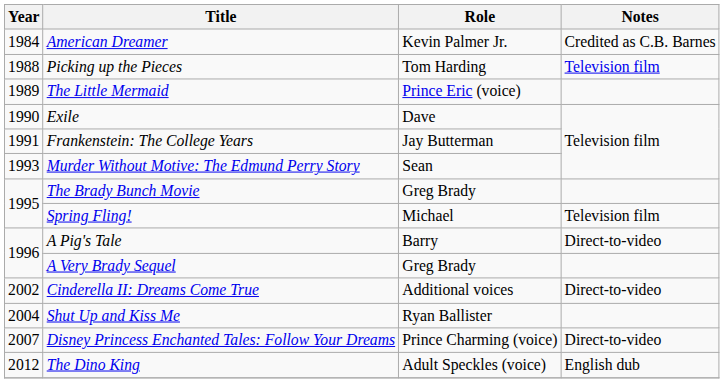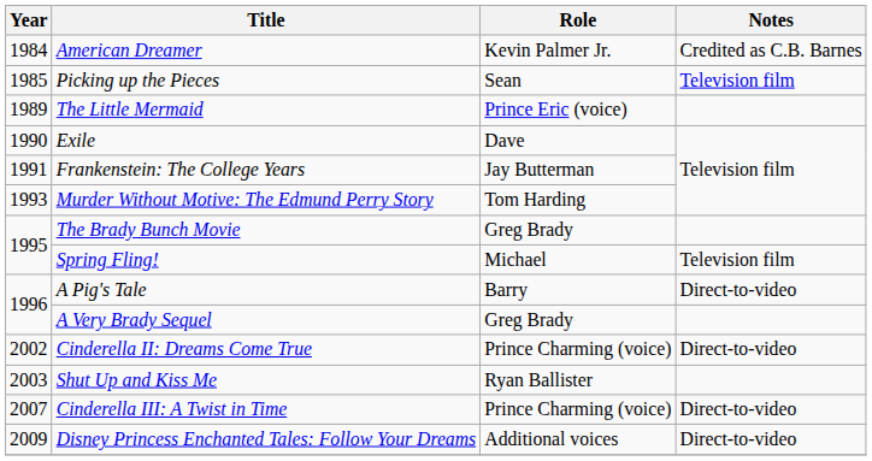Picking up the Pieces | Year: 1988 -> 1985
Picking up the Pieces | Role: Tom Harding -> Sean
Murder Without Motive: The Edmund Perry Story | Role: Sean -> Tom Harding
Cinderella II: Dreams Come True | Role: Additional voices -> Prince Charming (voice)
Shut Up and Kiss Me | Year: 2004 -> 2003
+ row: 2007 | Cinderella III: A Twist in Time | Prince Charming (voice) | Direct-to-video
Disney Princess Enchanted Tales: Follow Your Dreams | Year: 2007 -> 2009
Disney Princess Enchanted Tales: Follow Your Dreams | Role: Prince Charming (voice) -> Additional voices
- row: 2012 | The Dino King | Adult Speckles (voice) | English dub
